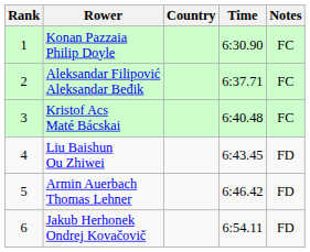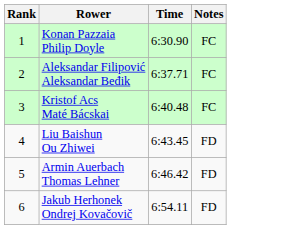- column: Country
